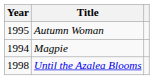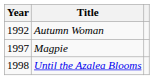Autumn Woman | Year: 1995 -> 1992
Magpie | Year: 1994 -> 1997
